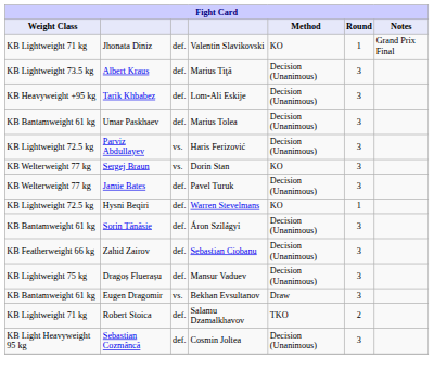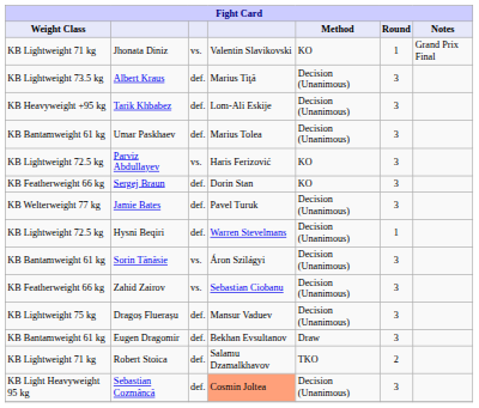Jhonata Diniz | column 3: def. -> vs.
Parviz Abdullayev | Method: Decision (Unanimous) -> KO
Sergej Braun | Weight Class: KB Welterweight 77 kg -> KB Featherweight 66 kg
Sergej Braun | column 3: vs. -> def.
Hysni Beqiri | Method: KO -> Decision (Unanimous)
Sorin Tănăsie | column 3: def. -> vs.
Zahid Zairov | column 3: def. -> vs.
Eugen Dragomir | column 3: vs. -> def.
Sebastian Cozmâncă | column 4: no background -> lightsalmon background
